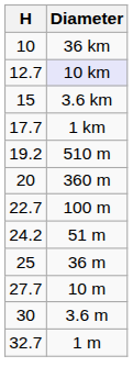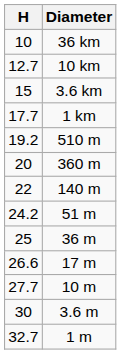12.7 | Diameter: lavender background -> no background
+ row: 22 | 140 m
- row: 22.7 | 100 m
+ row: 26.6 | 17 m
